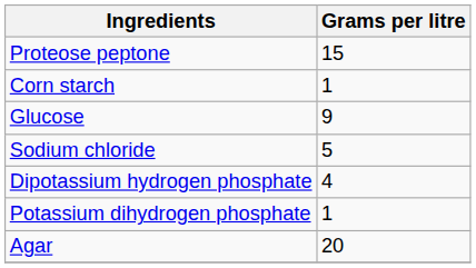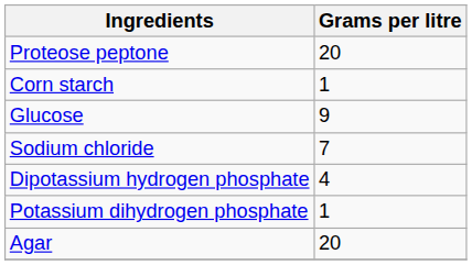Proteose peptone | Grams per litre: 15 -> 20
Sodium chloride | Grams per litre: 5 -> 7
